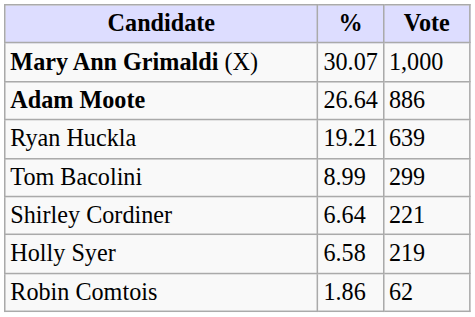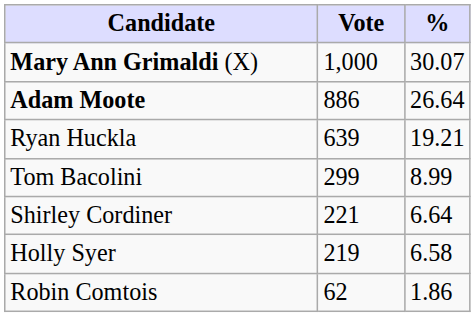columns swapped: Vote <-> %
